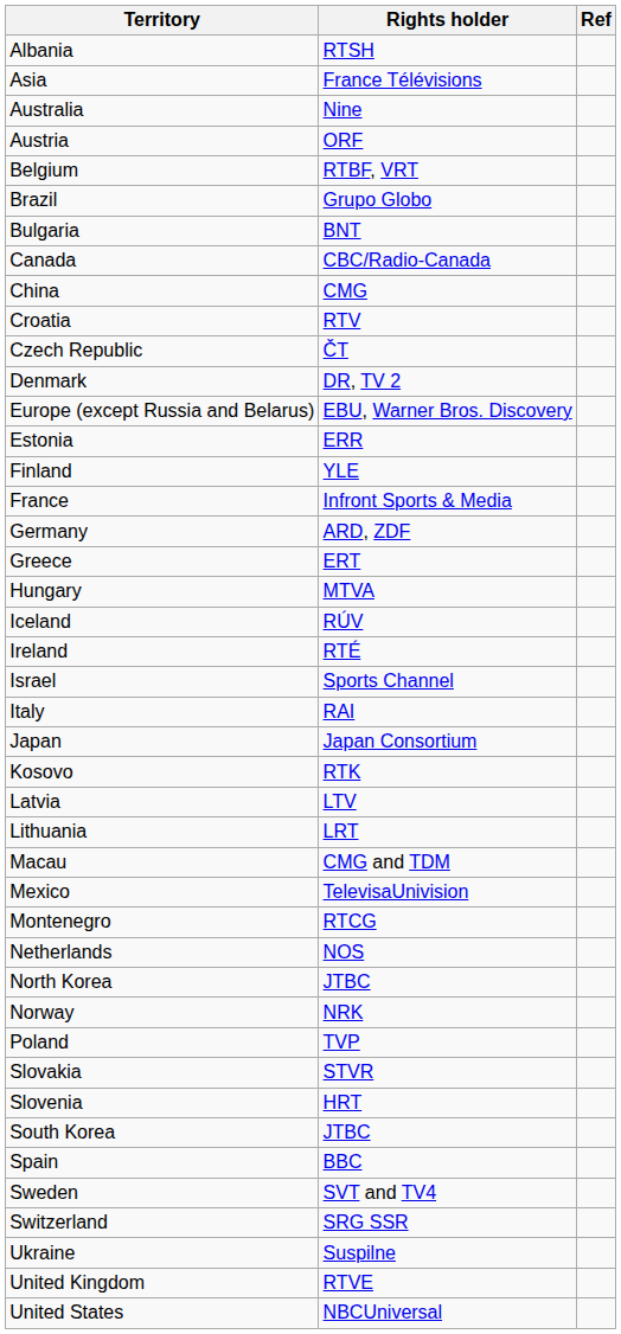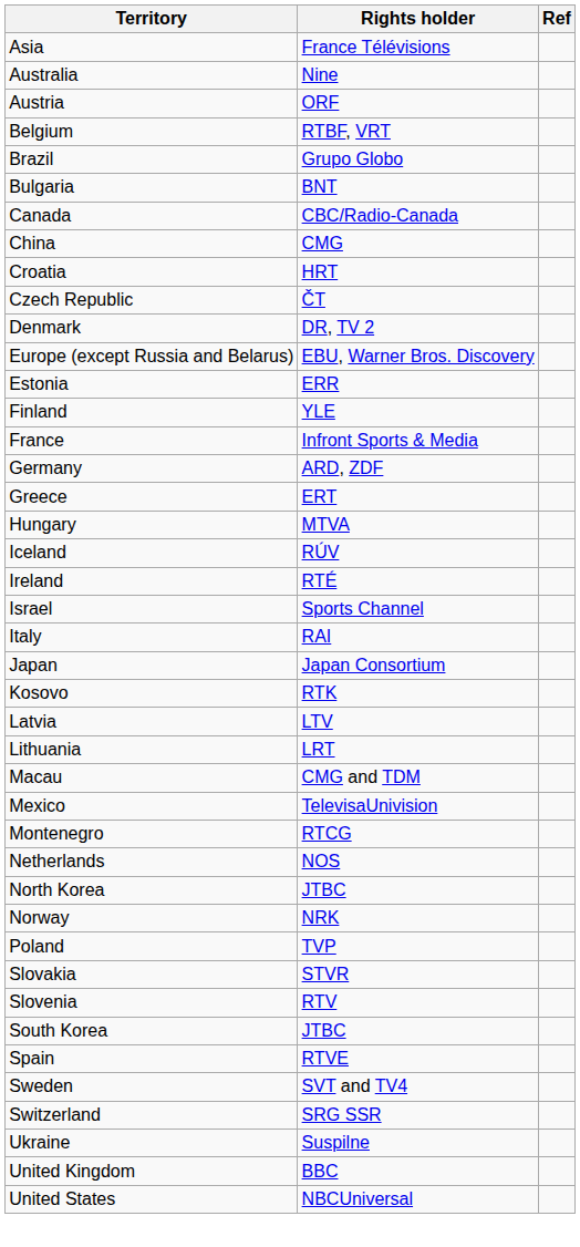- row: Albania | RTSH
Croatia | Rights holder: RTV -> HRT
Slovenia | Rights holder: HRT -> RTV
Spain | Rights holder: BBC -> RTVE
United Kingdom | Rights holder: RTVE -> BBC
